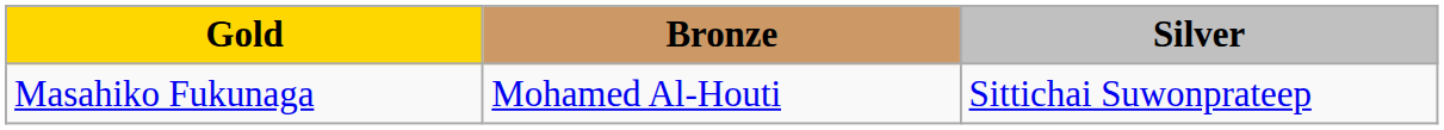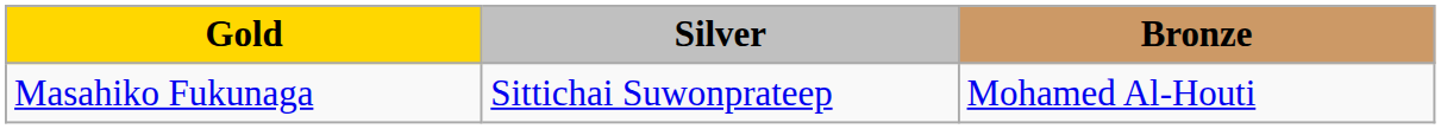columns swapped: Silver <-> Bronze
